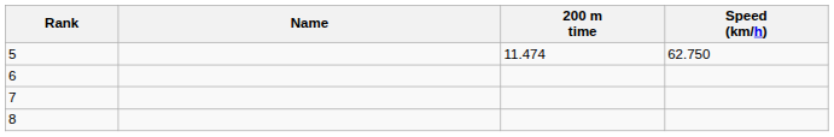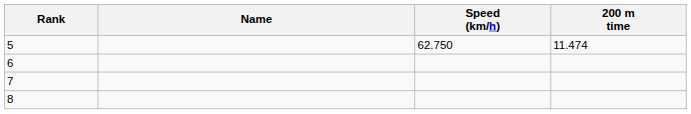columns swapped: 200 m time <-> Speed (km/h)
